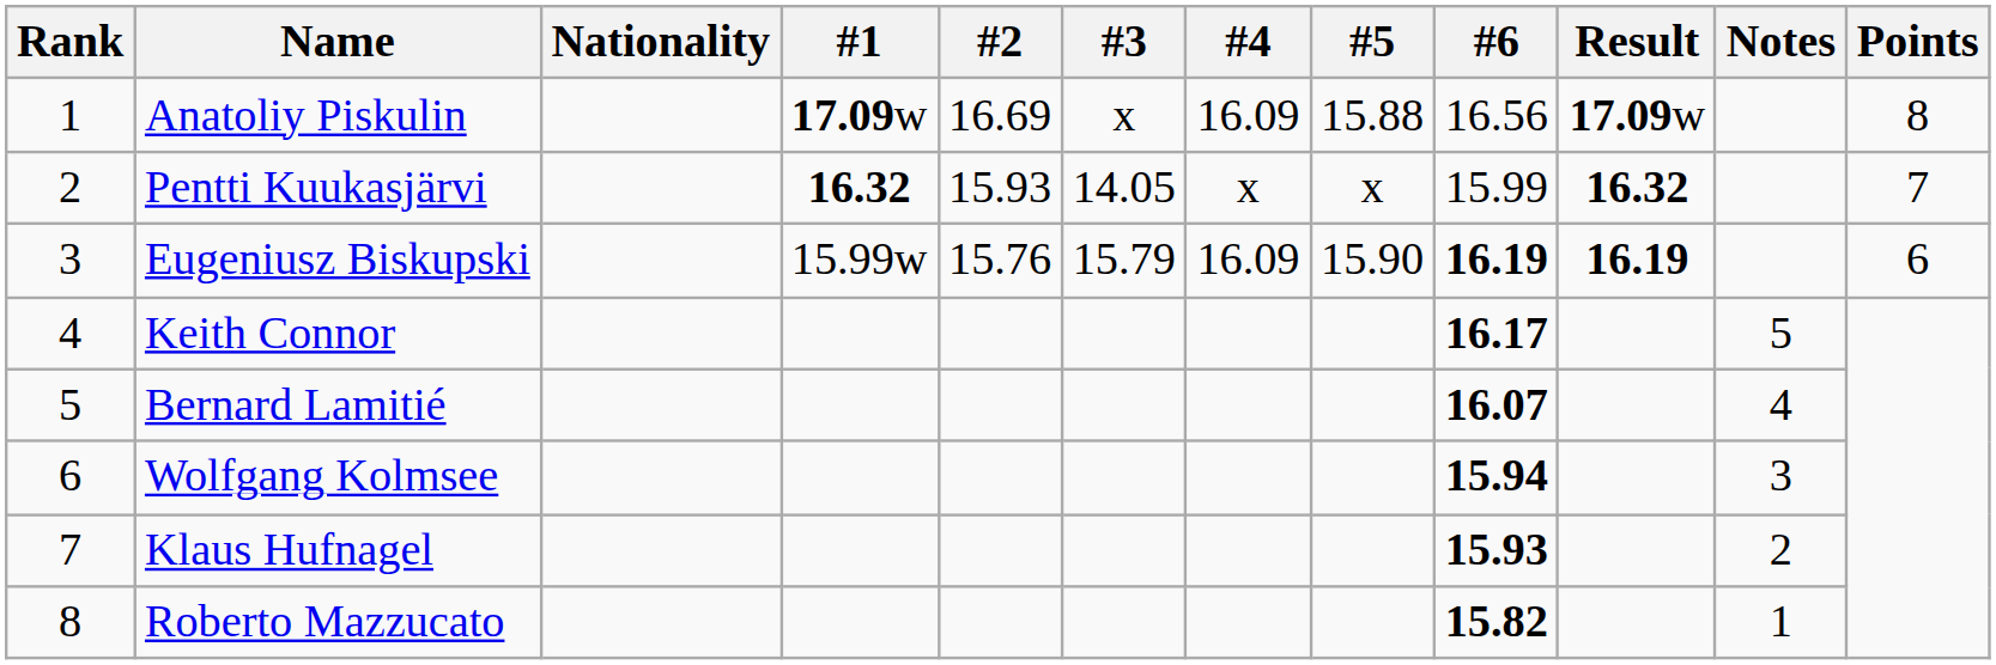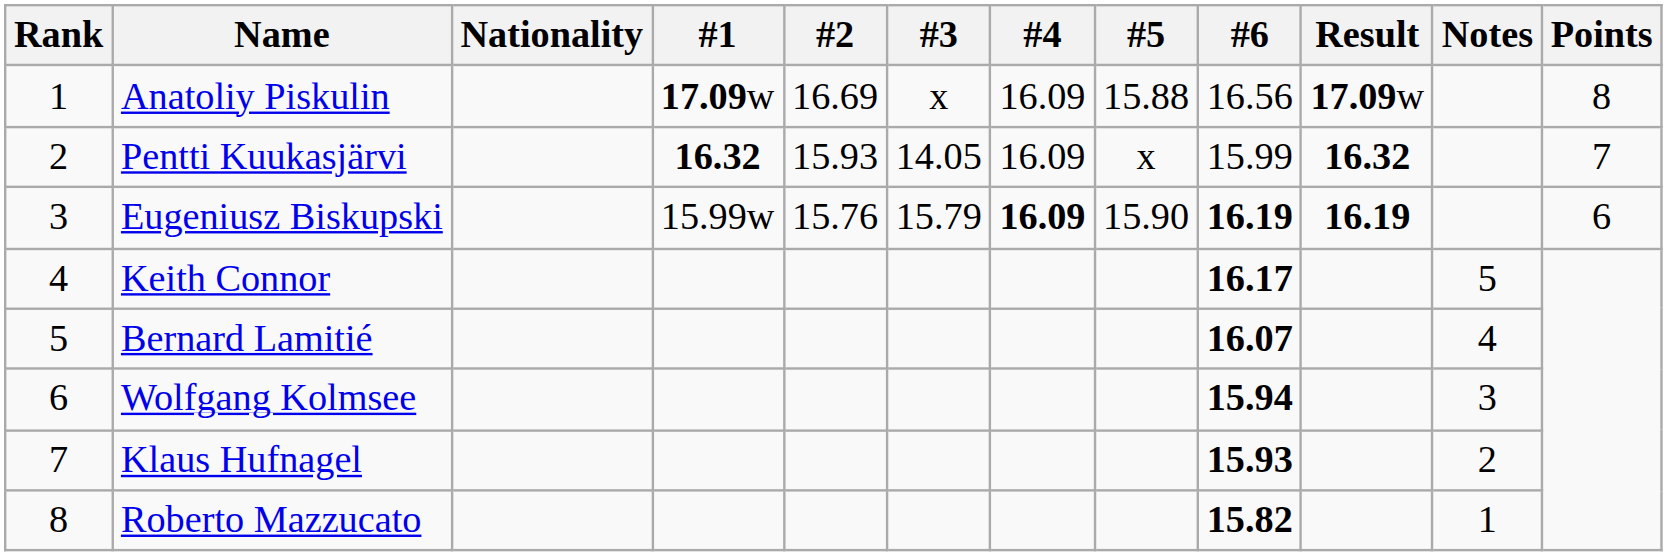Pentti Kuukasjärvi | #4: x -> 16.09
Eugeniusz Biskupski | #4: normal -> bold
